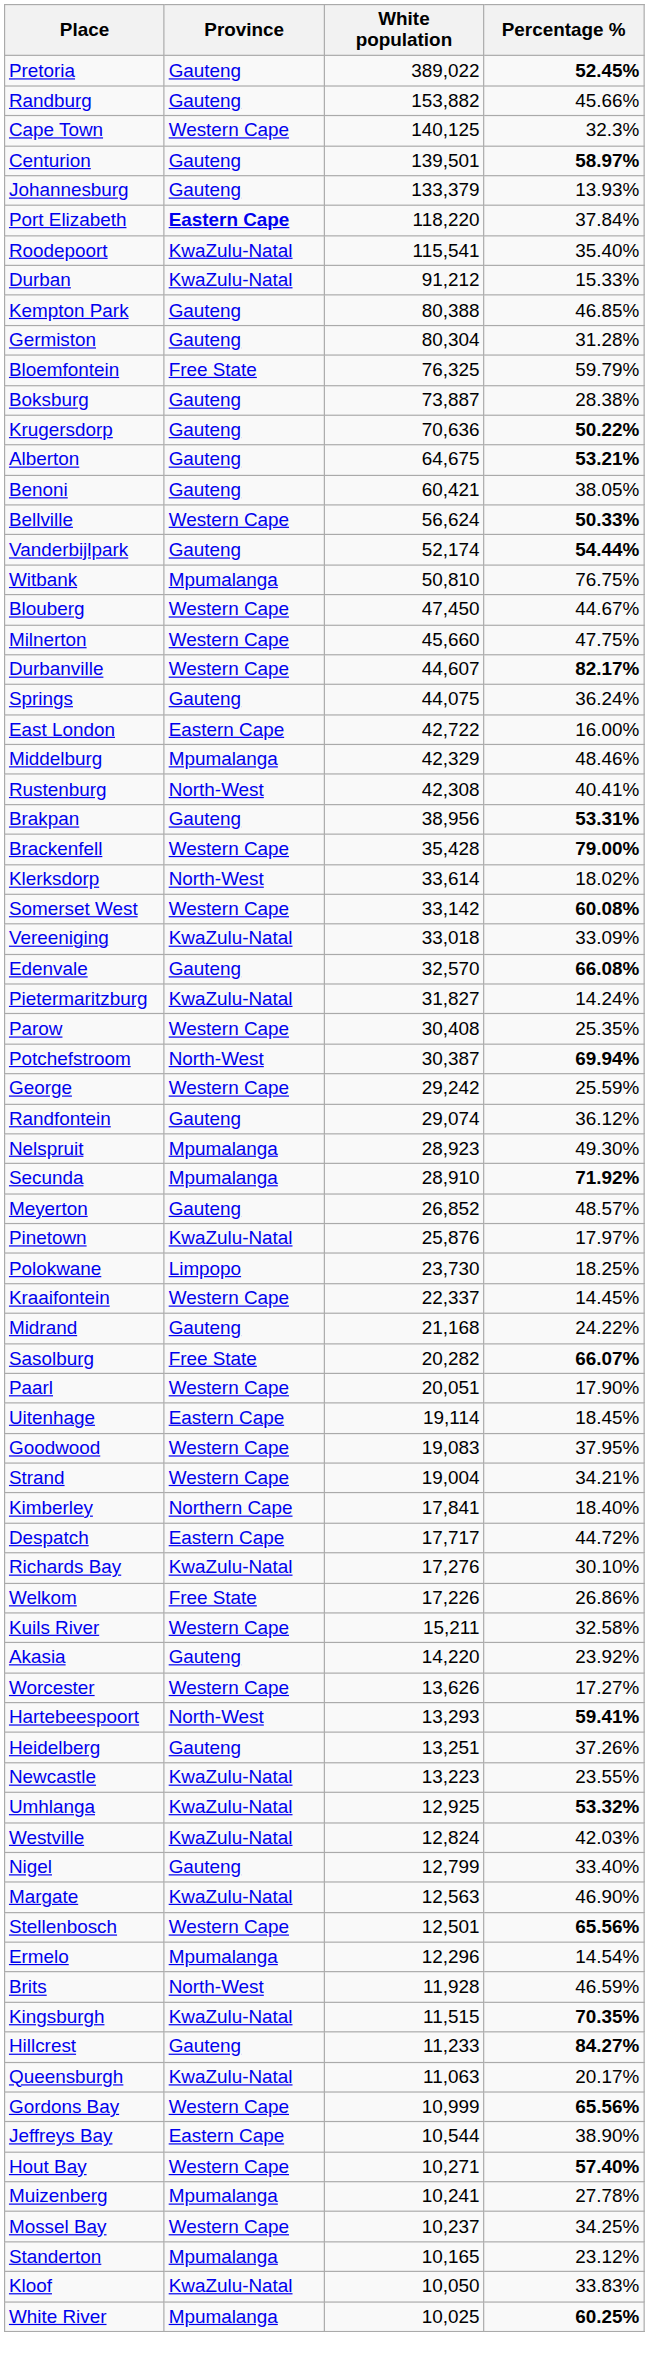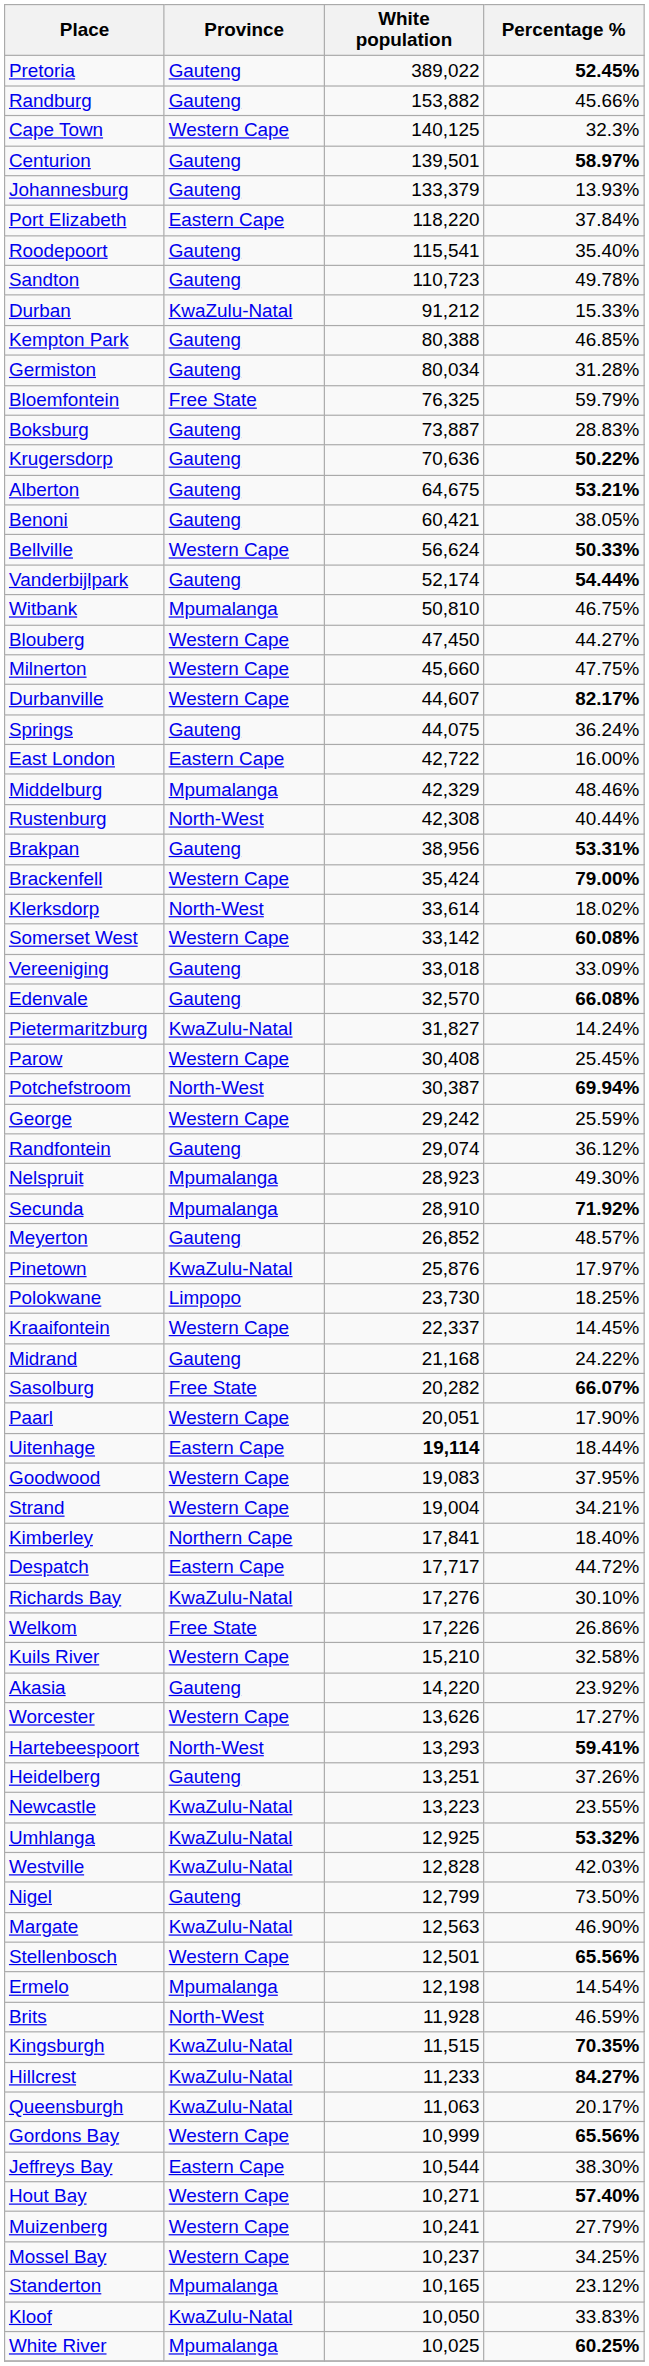Port Elizabeth | Province: bold -> normal
Roodepoort | Province: KwaZulu-Natal -> Gauteng
+ row: Sandton | Gauteng | 110,723 | 49.78%
Germiston | White population: 80,304 -> 80,034
Boksburg | Percentage %: 28.38% -> 28.83%
Witbank | Percentage %: 76.75% -> 46.75%
Blouberg | Percentage %: 44.67% -> 44.27%
Rustenburg | Percentage %: 40.41% -> 40.44%
Brackenfell | White population: 35,428 -> 35,424
Vereeniging | Province: KwaZulu-Natal -> Gauteng
Parow | Percentage %: 25.35% -> 25.45%
Uitenhage | White population: normal -> bold
Uitenhage | Percentage %: 18.45% -> 18.44%
Kuils River | White population: 15,211 -> 15,210
Westville | White population: 12,824 -> 12,828
Nigel | Percentage %: 33.40% -> 73.50%
Ermelo | White population: 12,296 -> 12,198
Hillcrest | Province: Gauteng -> KwaZulu-Natal
Jeffreys Bay | Percentage %: 38.90% -> 38.30%
Muizenberg | Province: Mpumalanga -> Western Cape
Muizenberg | Percentage %: 27.78% -> 27.79%
